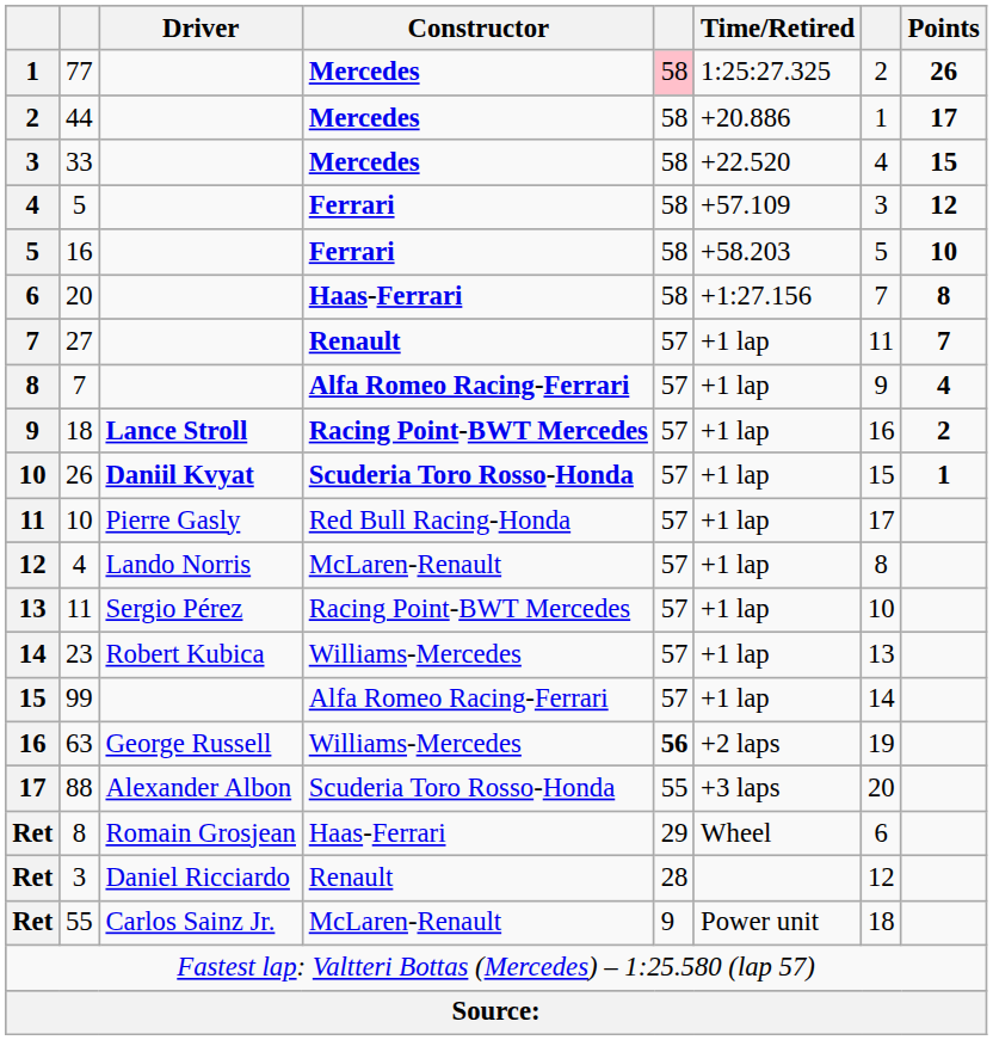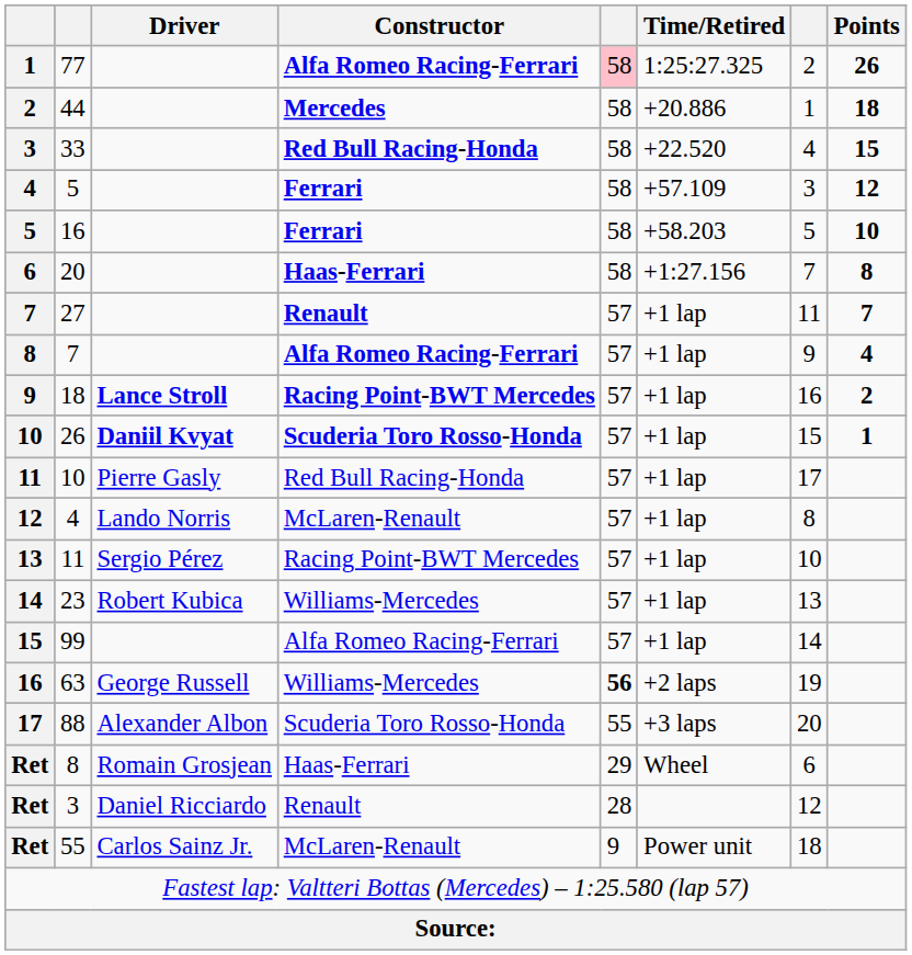77 | Constructor: Mercedes -> Alfa Romeo Racing-Ferrari
44 | Points: 17 -> 18
33 | Constructor: Mercedes -> Red Bull Racing-Honda
